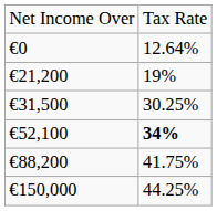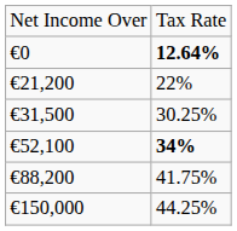€0 | column 2: normal -> bold
€21,200 | column 2: 19% -> 22%
